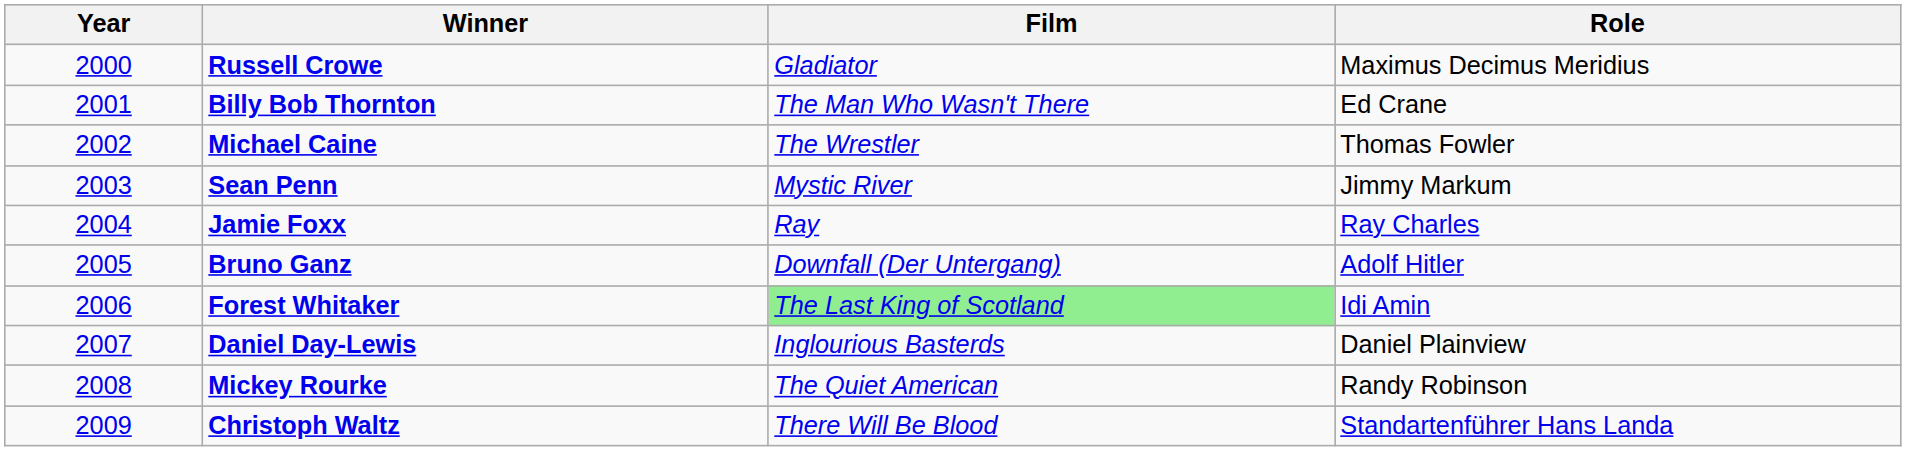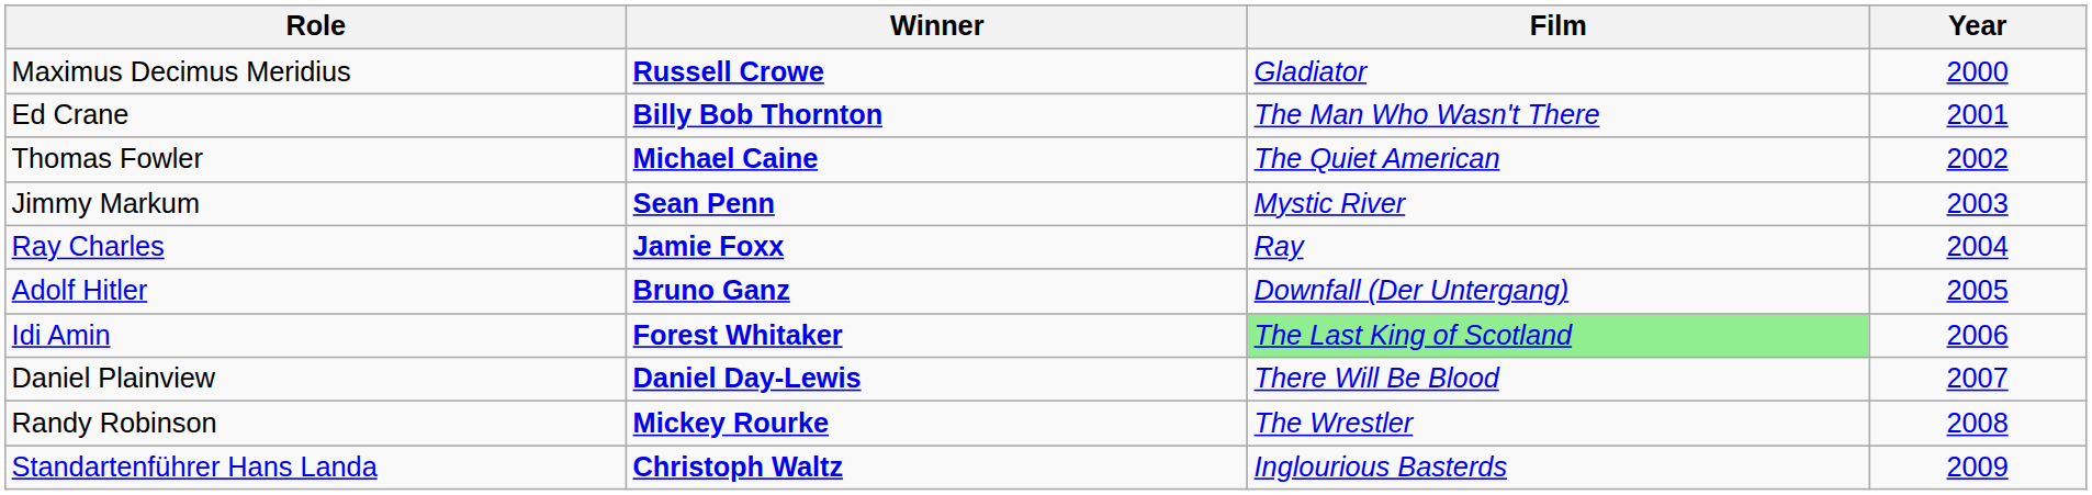columns swapped: Year <-> Role
Michael Caine | Film: The Wrestler -> The Quiet American
Daniel Day-Lewis | Film: Inglourious Basterds -> There Will Be Blood
Mickey Rourke | Film: The Quiet American -> The Wrestler
Christoph Waltz | Film: There Will Be Blood -> Inglourious Basterds
